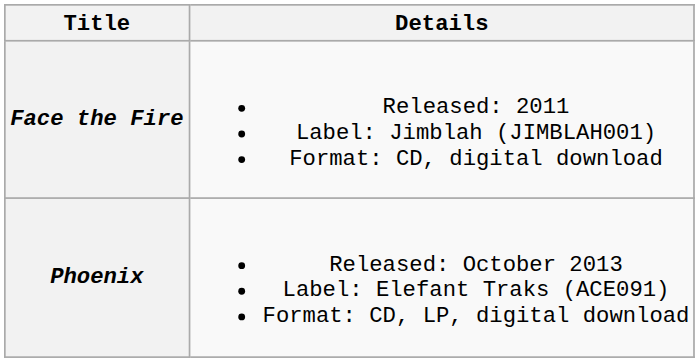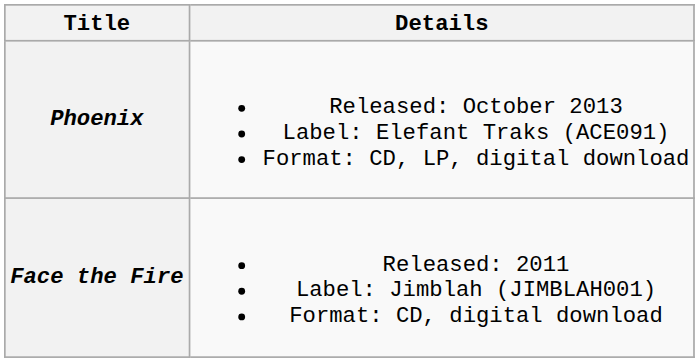rows swapped: Face the Fire <-> Phoenix
